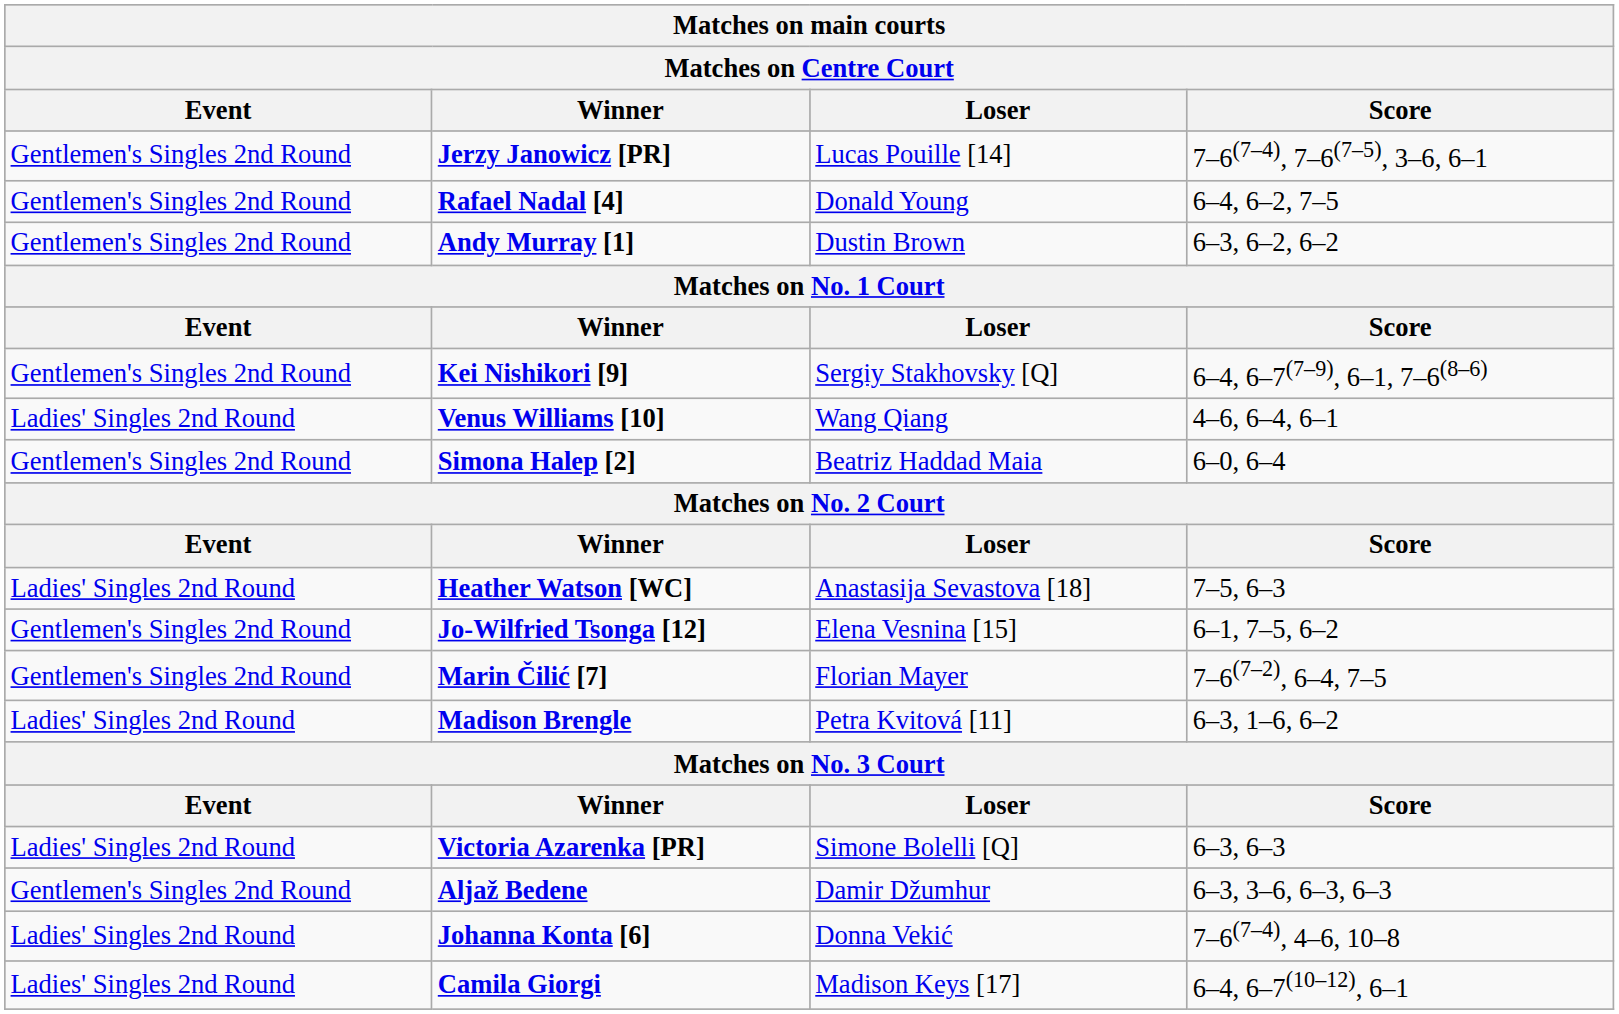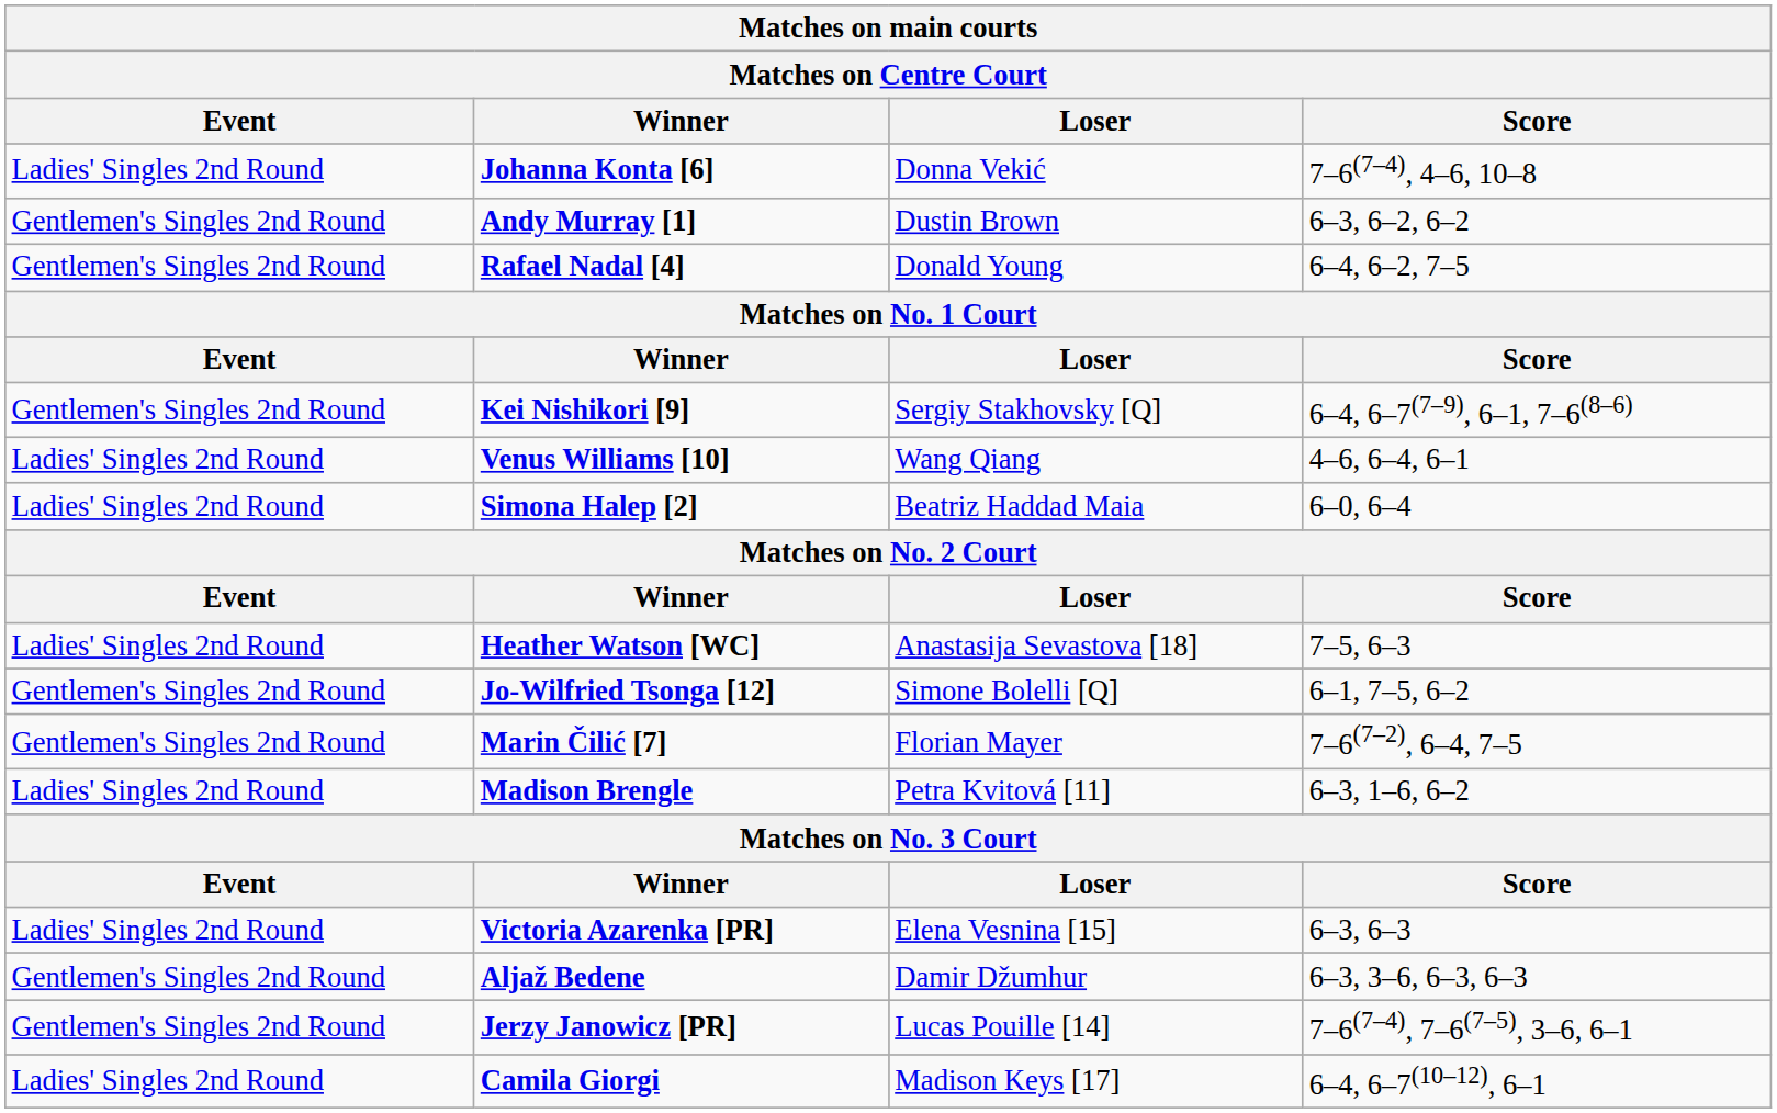rows swapped: Johanna Konta [6] <-> Jerzy Janowicz [PR]
rows swapped: Andy Murray [1] <-> Rafael Nadal [4]
Simona Halep [2] | Event: Gentlemen's Singles 2nd Round -> Ladies' Singles 2nd Round
Jo-Wilfried Tsonga [12] | Loser: Elena Vesnina [15] -> Simone Bolelli [Q]
Victoria Azarenka [PR] | Loser: Simone Bolelli [Q] -> Elena Vesnina [15]
